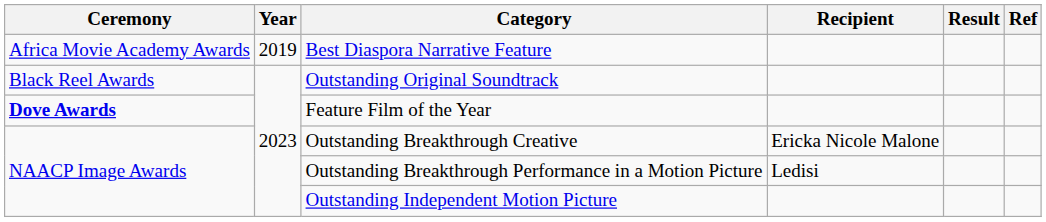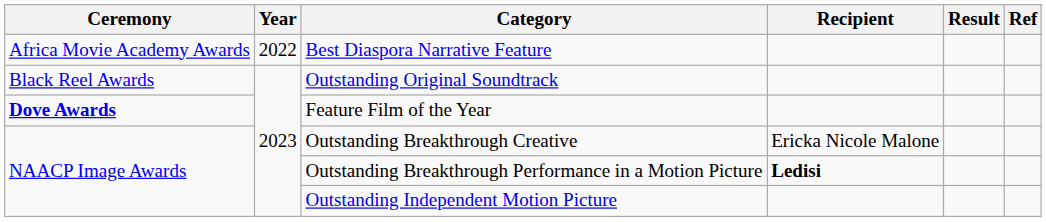Best Diaspora Narrative Feature | Year: 2019 -> 2022
Outstanding Breakthrough Performance in a Motion Picture | Recipient: normal -> bold
